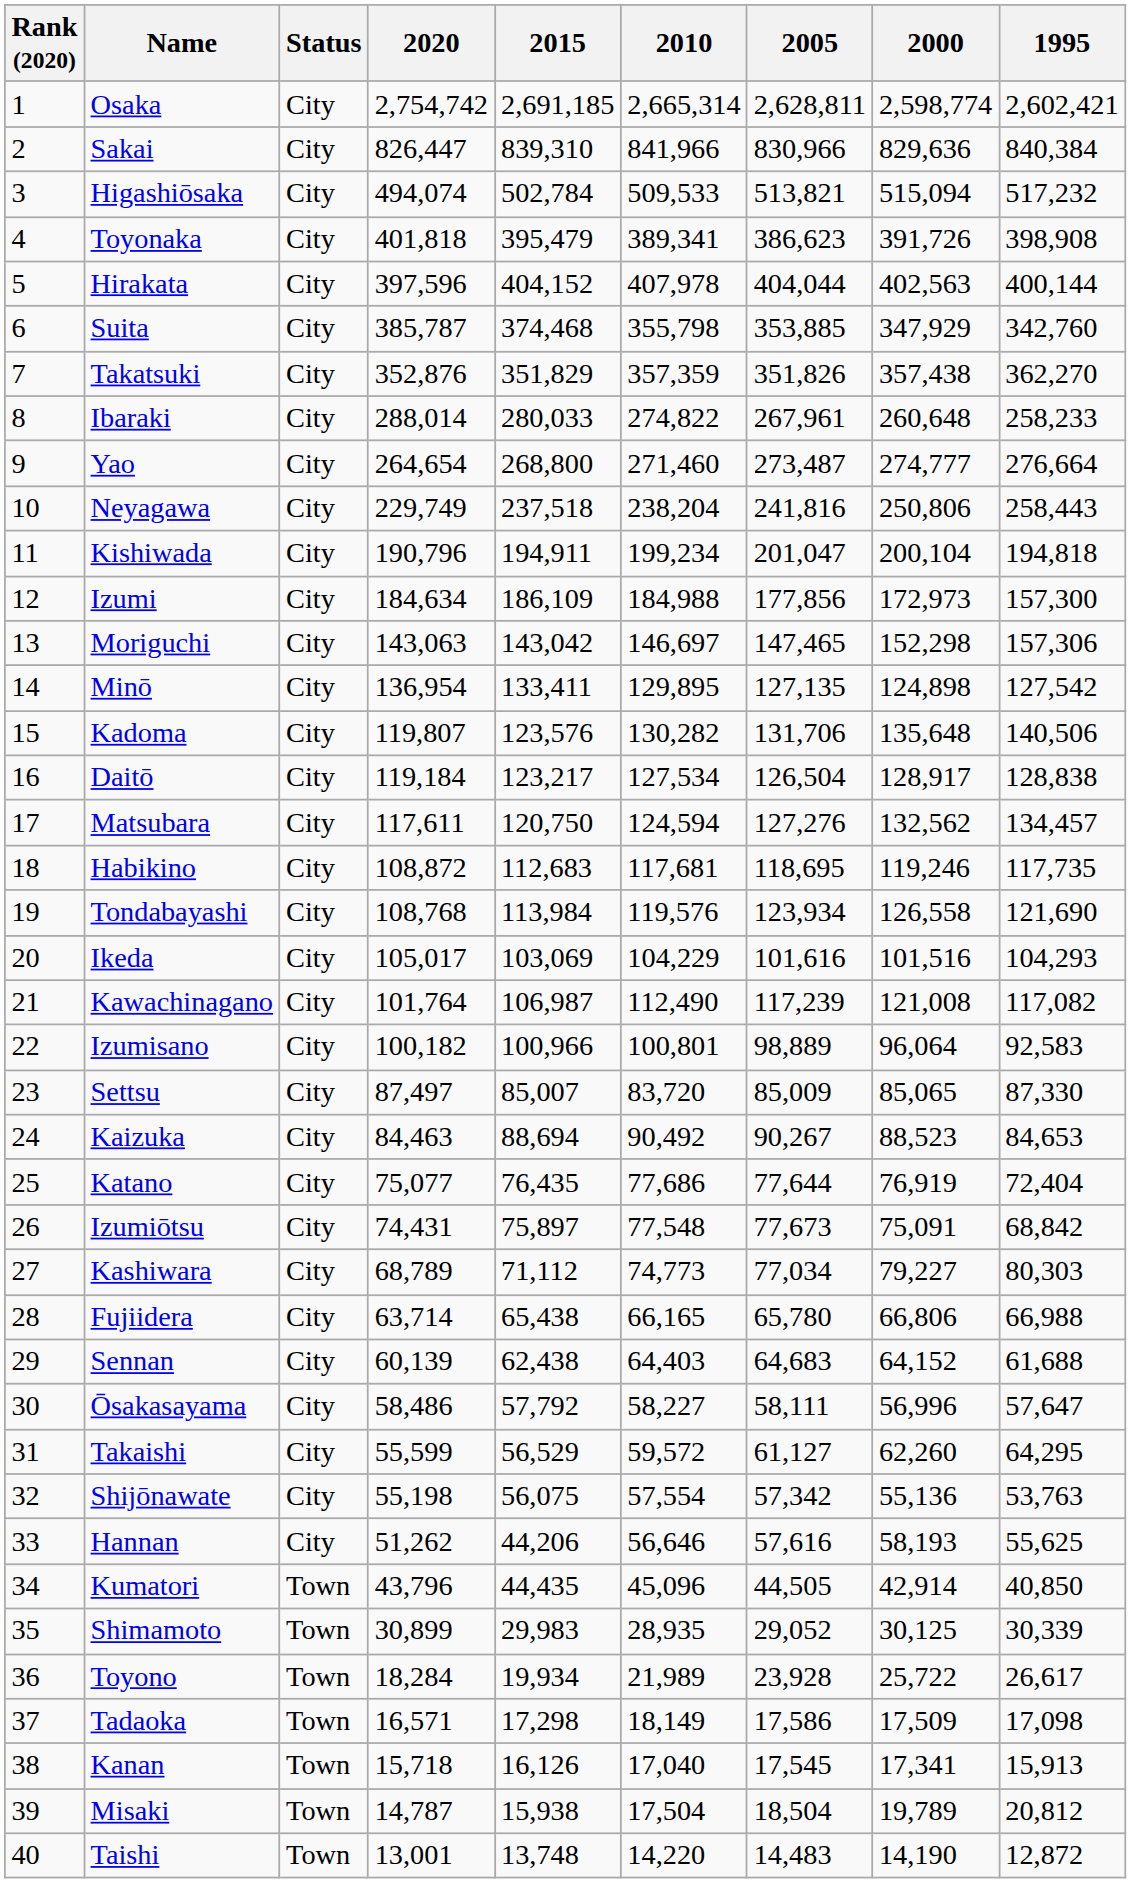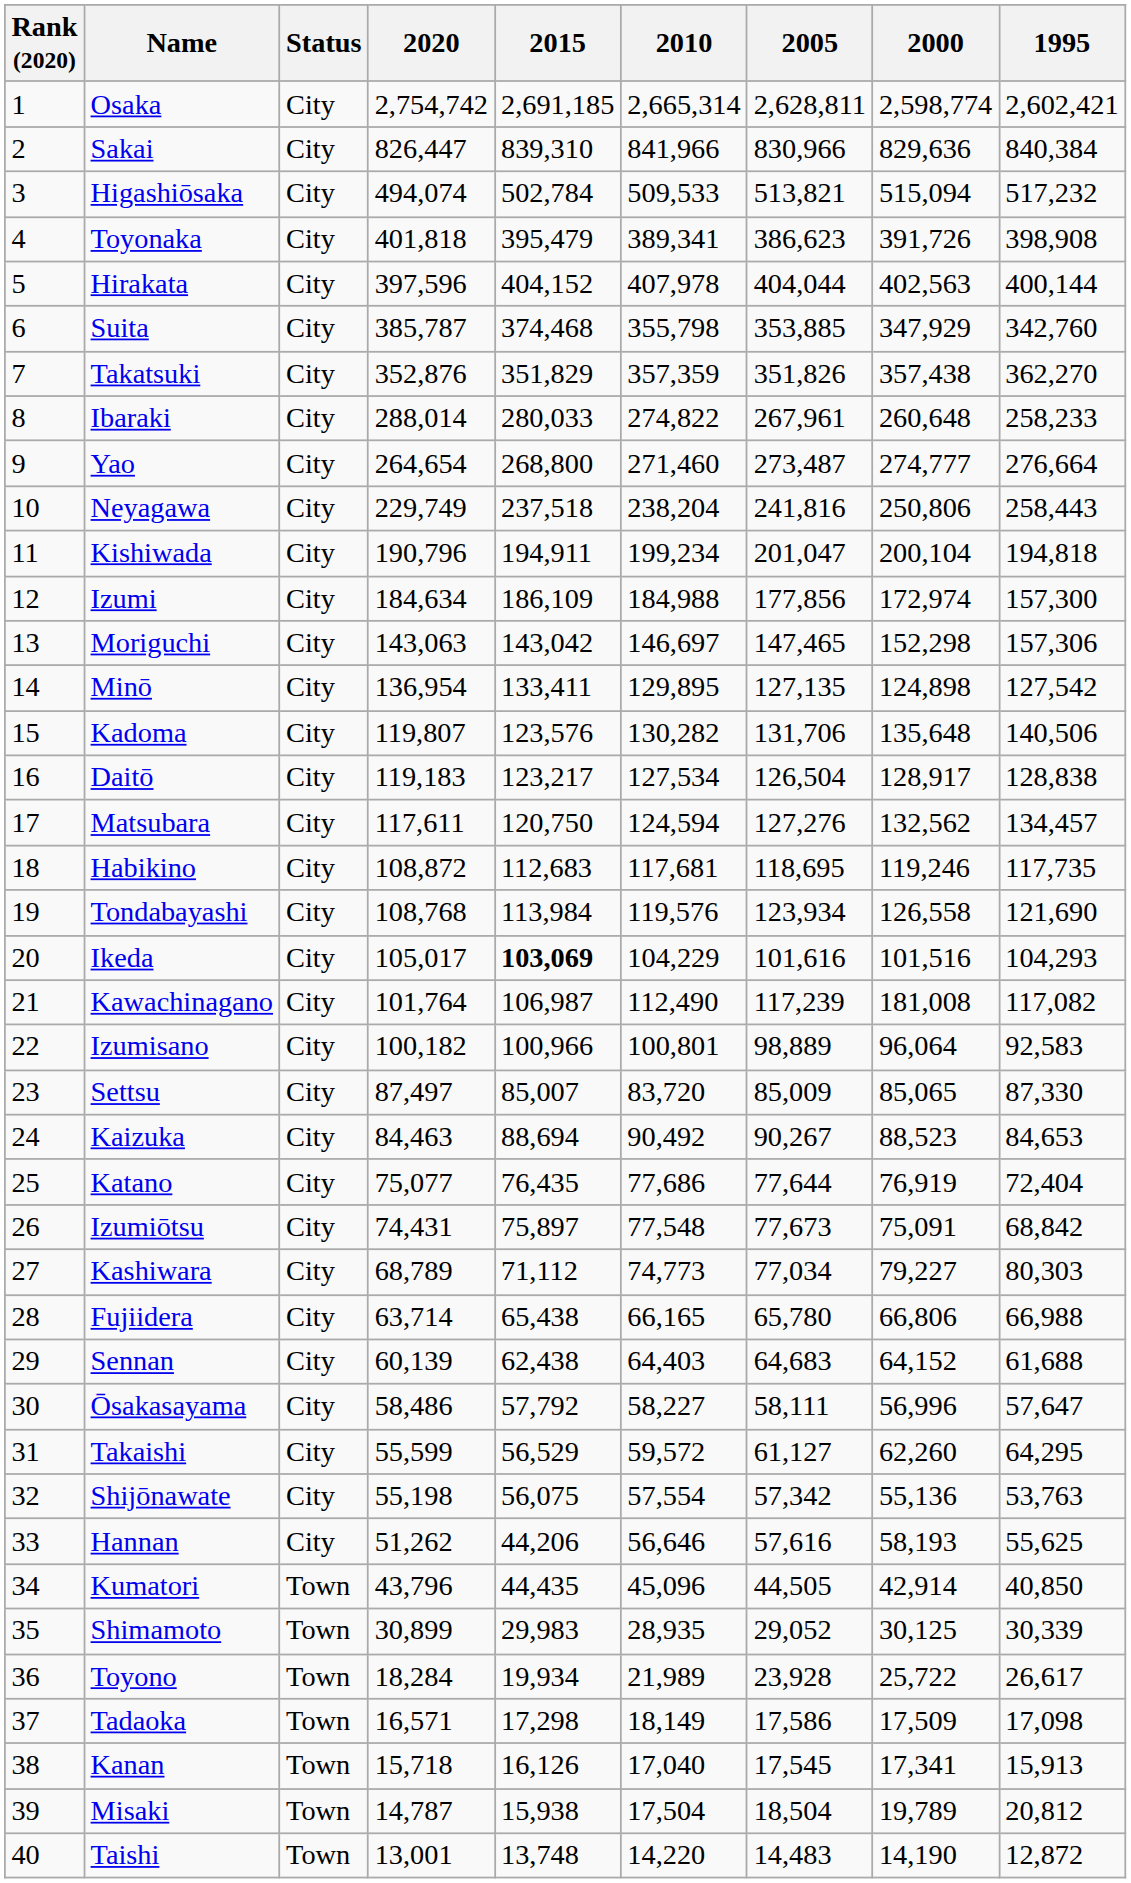Izumi | 2000: 172,973 -> 172,974
Daitō | 2020: 119,184 -> 119,183
Ikeda | 2015: normal -> bold
Kawachinagano | 2000: 121,008 -> 181,008
